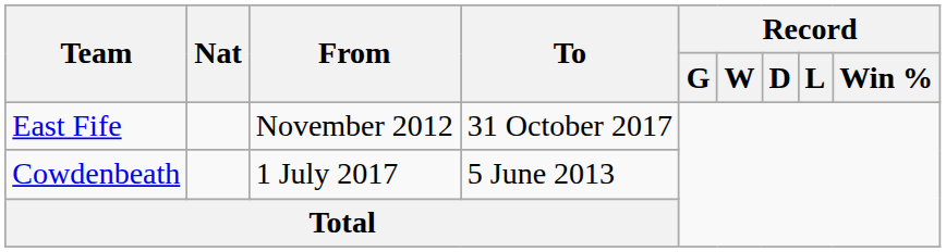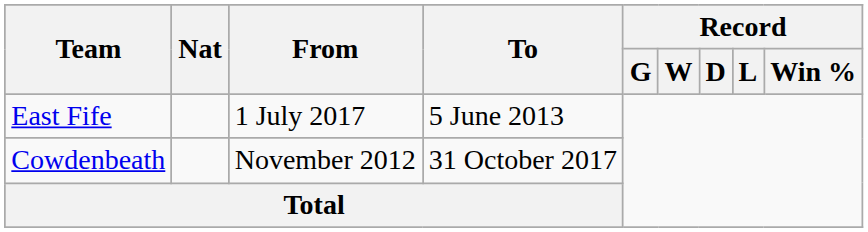East Fife | From: November 2012 -> 1 July 2017
East Fife | To: 31 October 2017 -> 5 June 2013
Cowdenbeath | From: 1 July 2017 -> November 2012
Cowdenbeath | To: 5 June 2013 -> 31 October 2017
